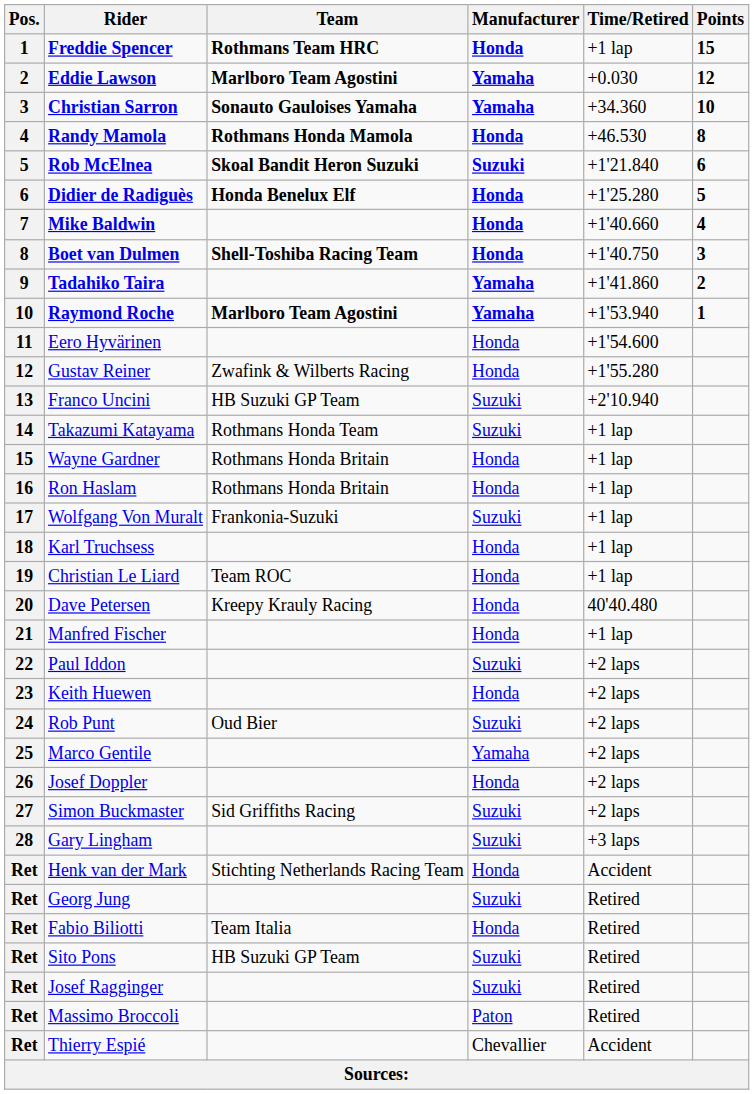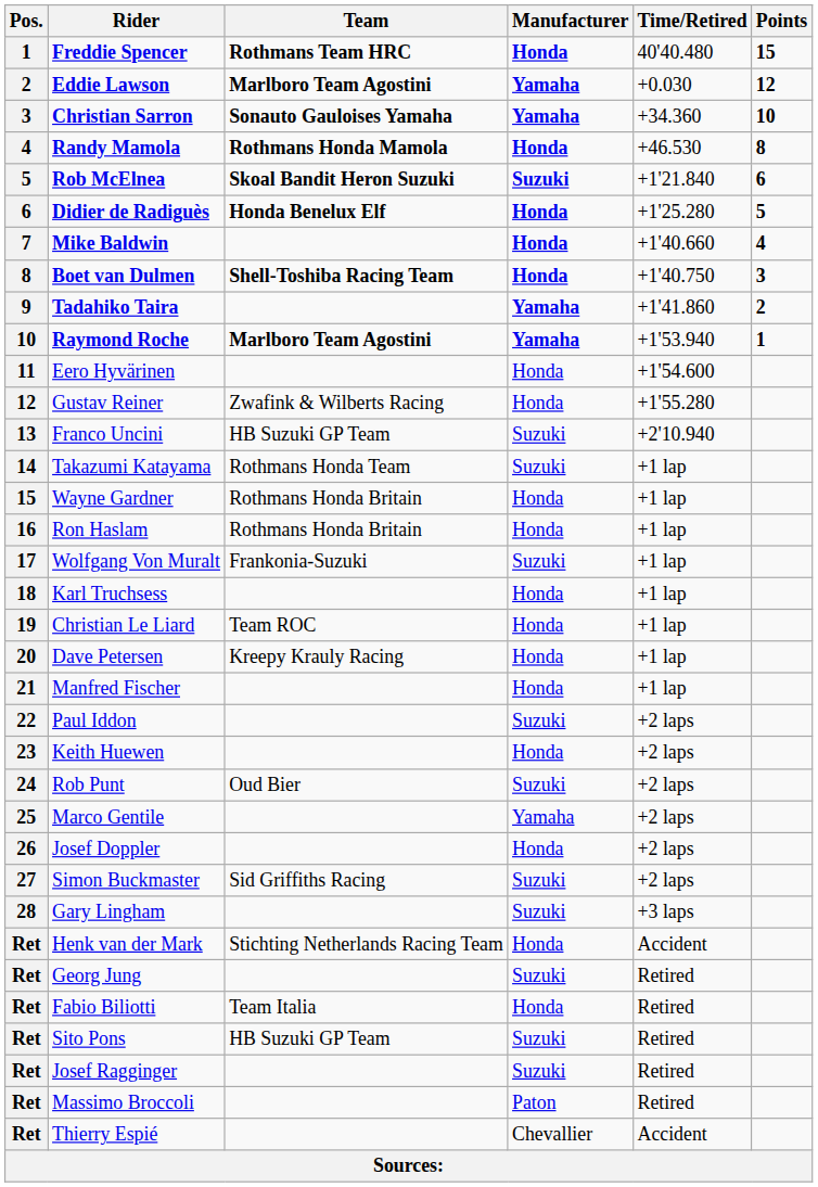Freddie Spencer | Time/Retired: +1 lap -> 40'40.480
Dave Petersen | Time/Retired: 40'40.480 -> +1 lap
